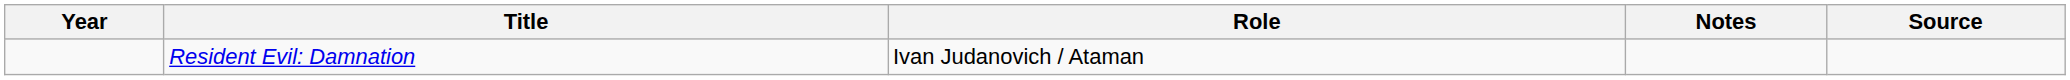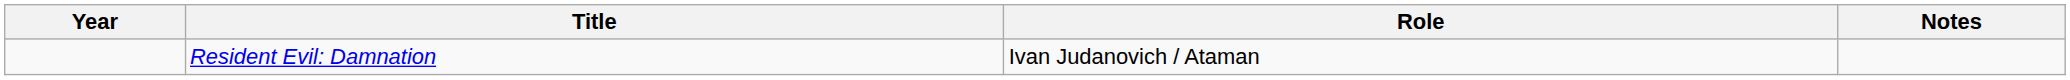- column: Source
